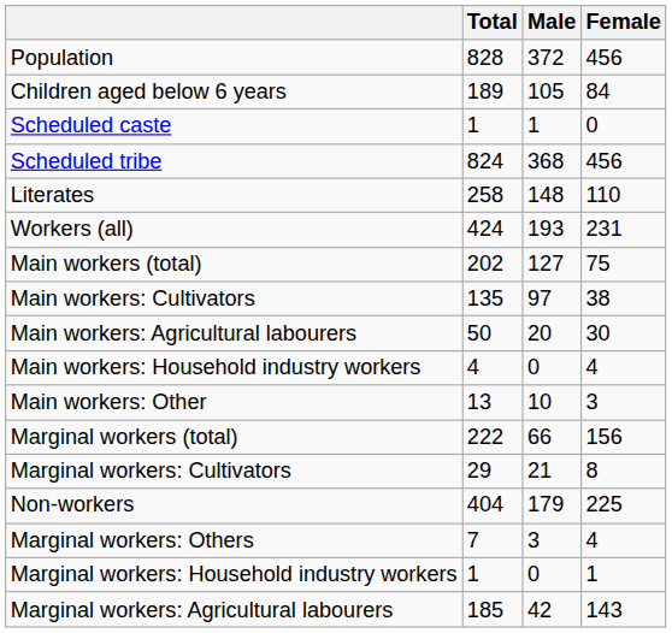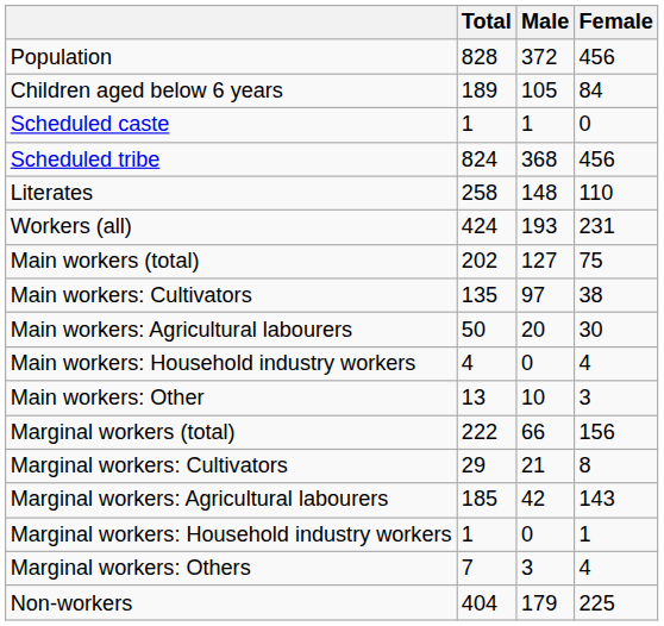rows swapped: Marginal workers: Agricultural labourers <-> Non-workers
rows swapped: Marginal workers: Household industry workers <-> Marginal workers: Others
